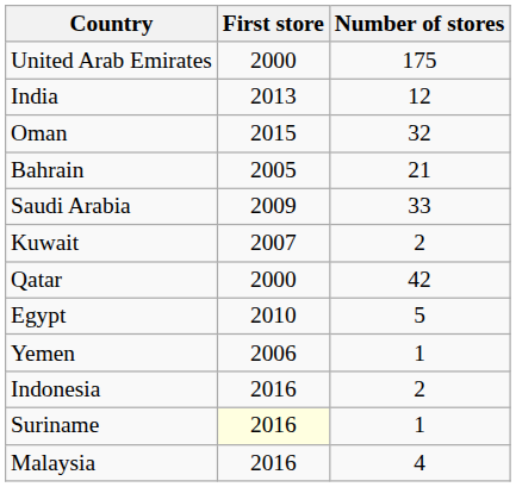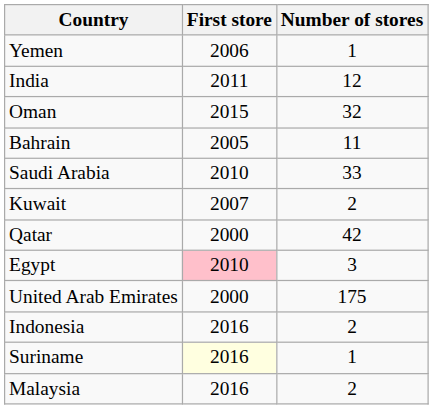rows swapped: United Arab Emirates <-> Yemen
India | First store: 2013 -> 2011
Bahrain | Number of stores: 21 -> 11
Saudi Arabia | First store: 2009 -> 2010
Egypt | First store: no background -> pink background
Egypt | Number of stores: 5 -> 3
Malaysia | Number of stores: 4 -> 2
